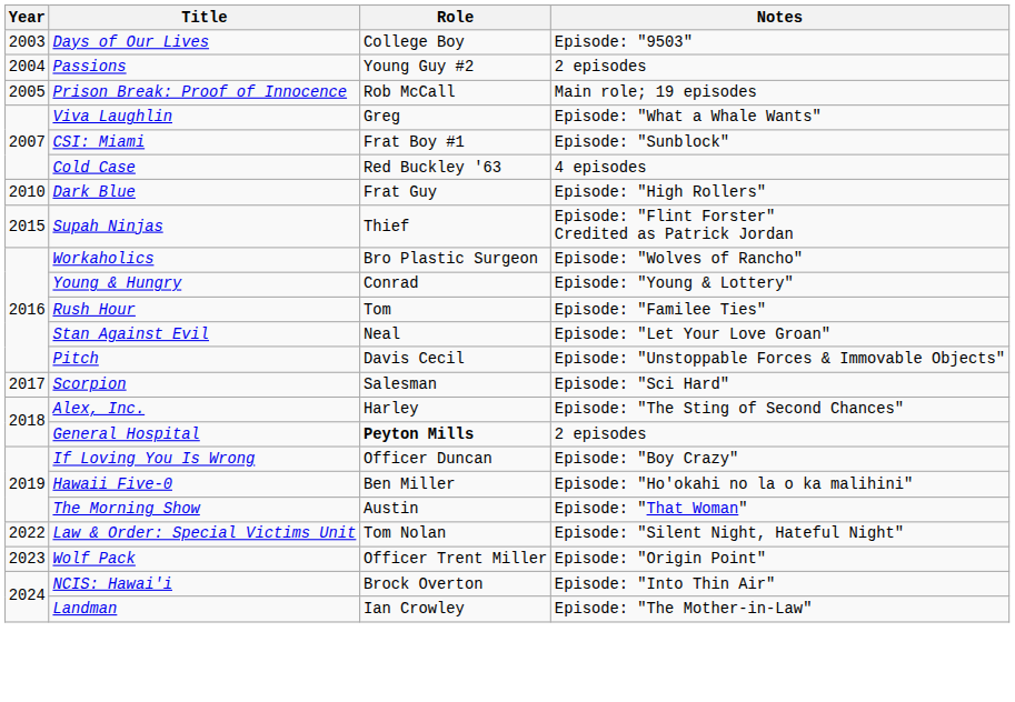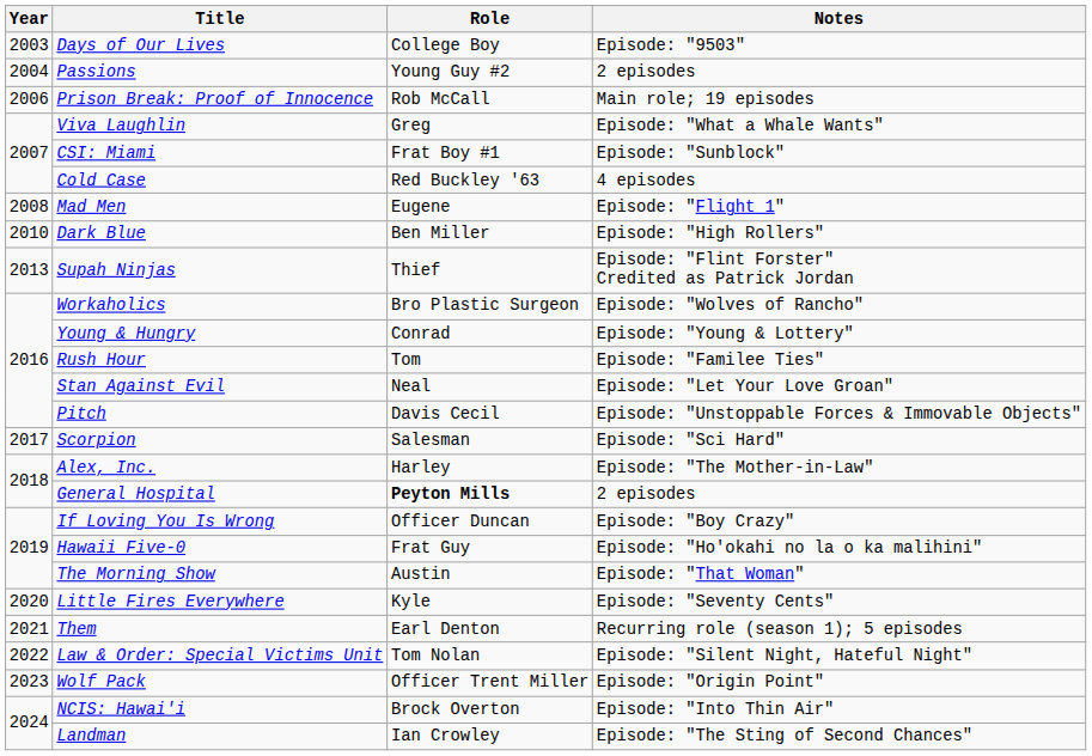Prison Break: Proof of Innocence | Year: 2005 -> 2006
+ row: 2008 | Mad Men | Eugene | Episode: "Flight 1"
Dark Blue | Role: Frat Guy -> Ben Miller
Supah Ninjas | Year: 2015 -> 2013
Alex, Inc. | Notes: Episode: "The Sting of Second Chances" -> Episode: "The Mother-in-Law"
Hawaii Five-0 | Role: Ben Miller -> Frat Guy
+ row: 2020 | Little Fires Everywhere | Kyle | Episode: "Seventy Cents"
+ row: 2021 | Them | Earl Denton | Recurring role (season 1); 5 episodes
Landman | Notes: Episode: "The Mother-in-Law" -> Episode: "The Sting of Second Chances"
